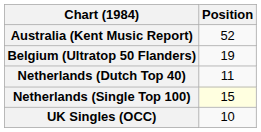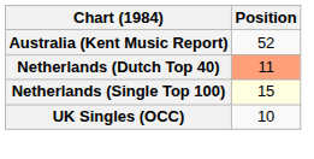- row: Belgium (Ultratop 50 Flanders) | 19
Netherlands (Dutch Top 40) | Position: no background -> lightsalmon background
